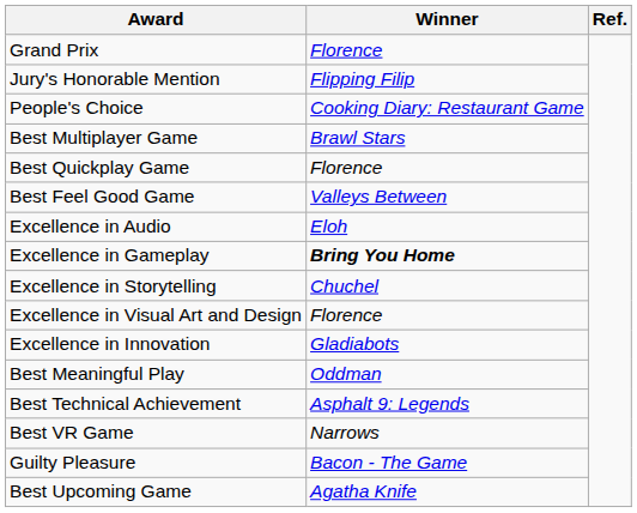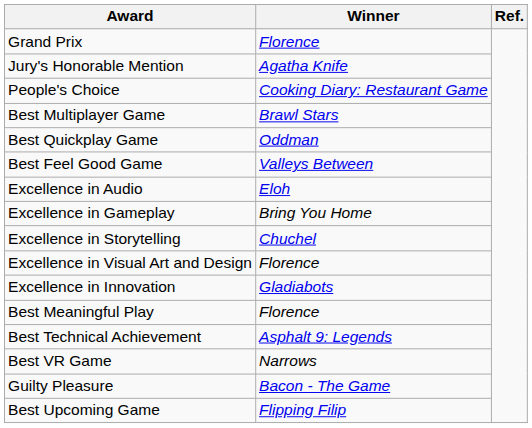Jury's Honorable Mention | Winner: Flipping Filip -> Agatha Knife
Best Quickplay Game | Winner: Florence -> Oddman
Excellence in Gameplay | Winner: bold -> normal
Best Meaningful Play | Winner: Oddman -> Florence
Best Upcoming Game | Winner: Agatha Knife -> Flipping Filip
